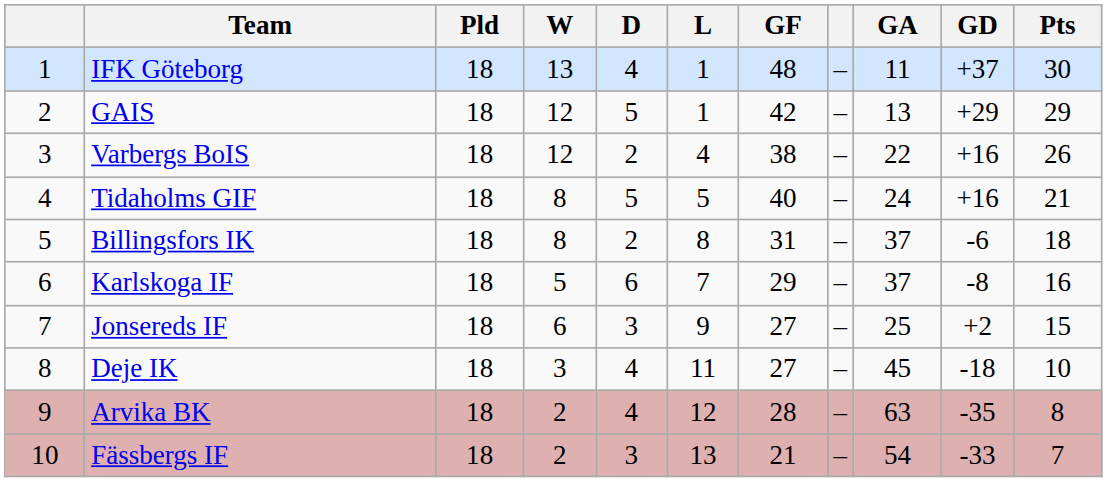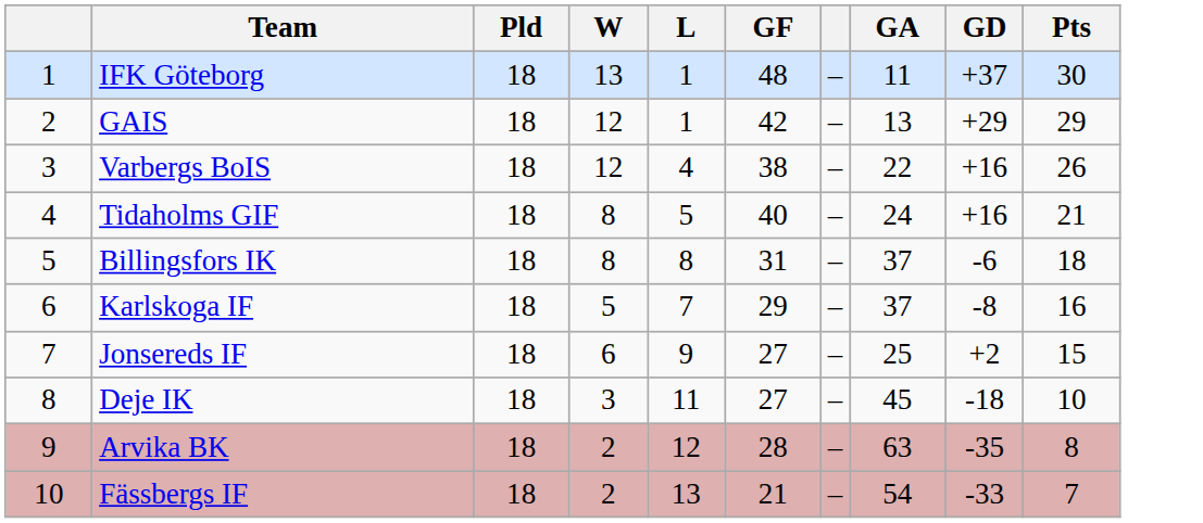- column: D | 4 | 5 | 2 | 5 | 2 | 6 | 3 | 4 | 4 | 3
